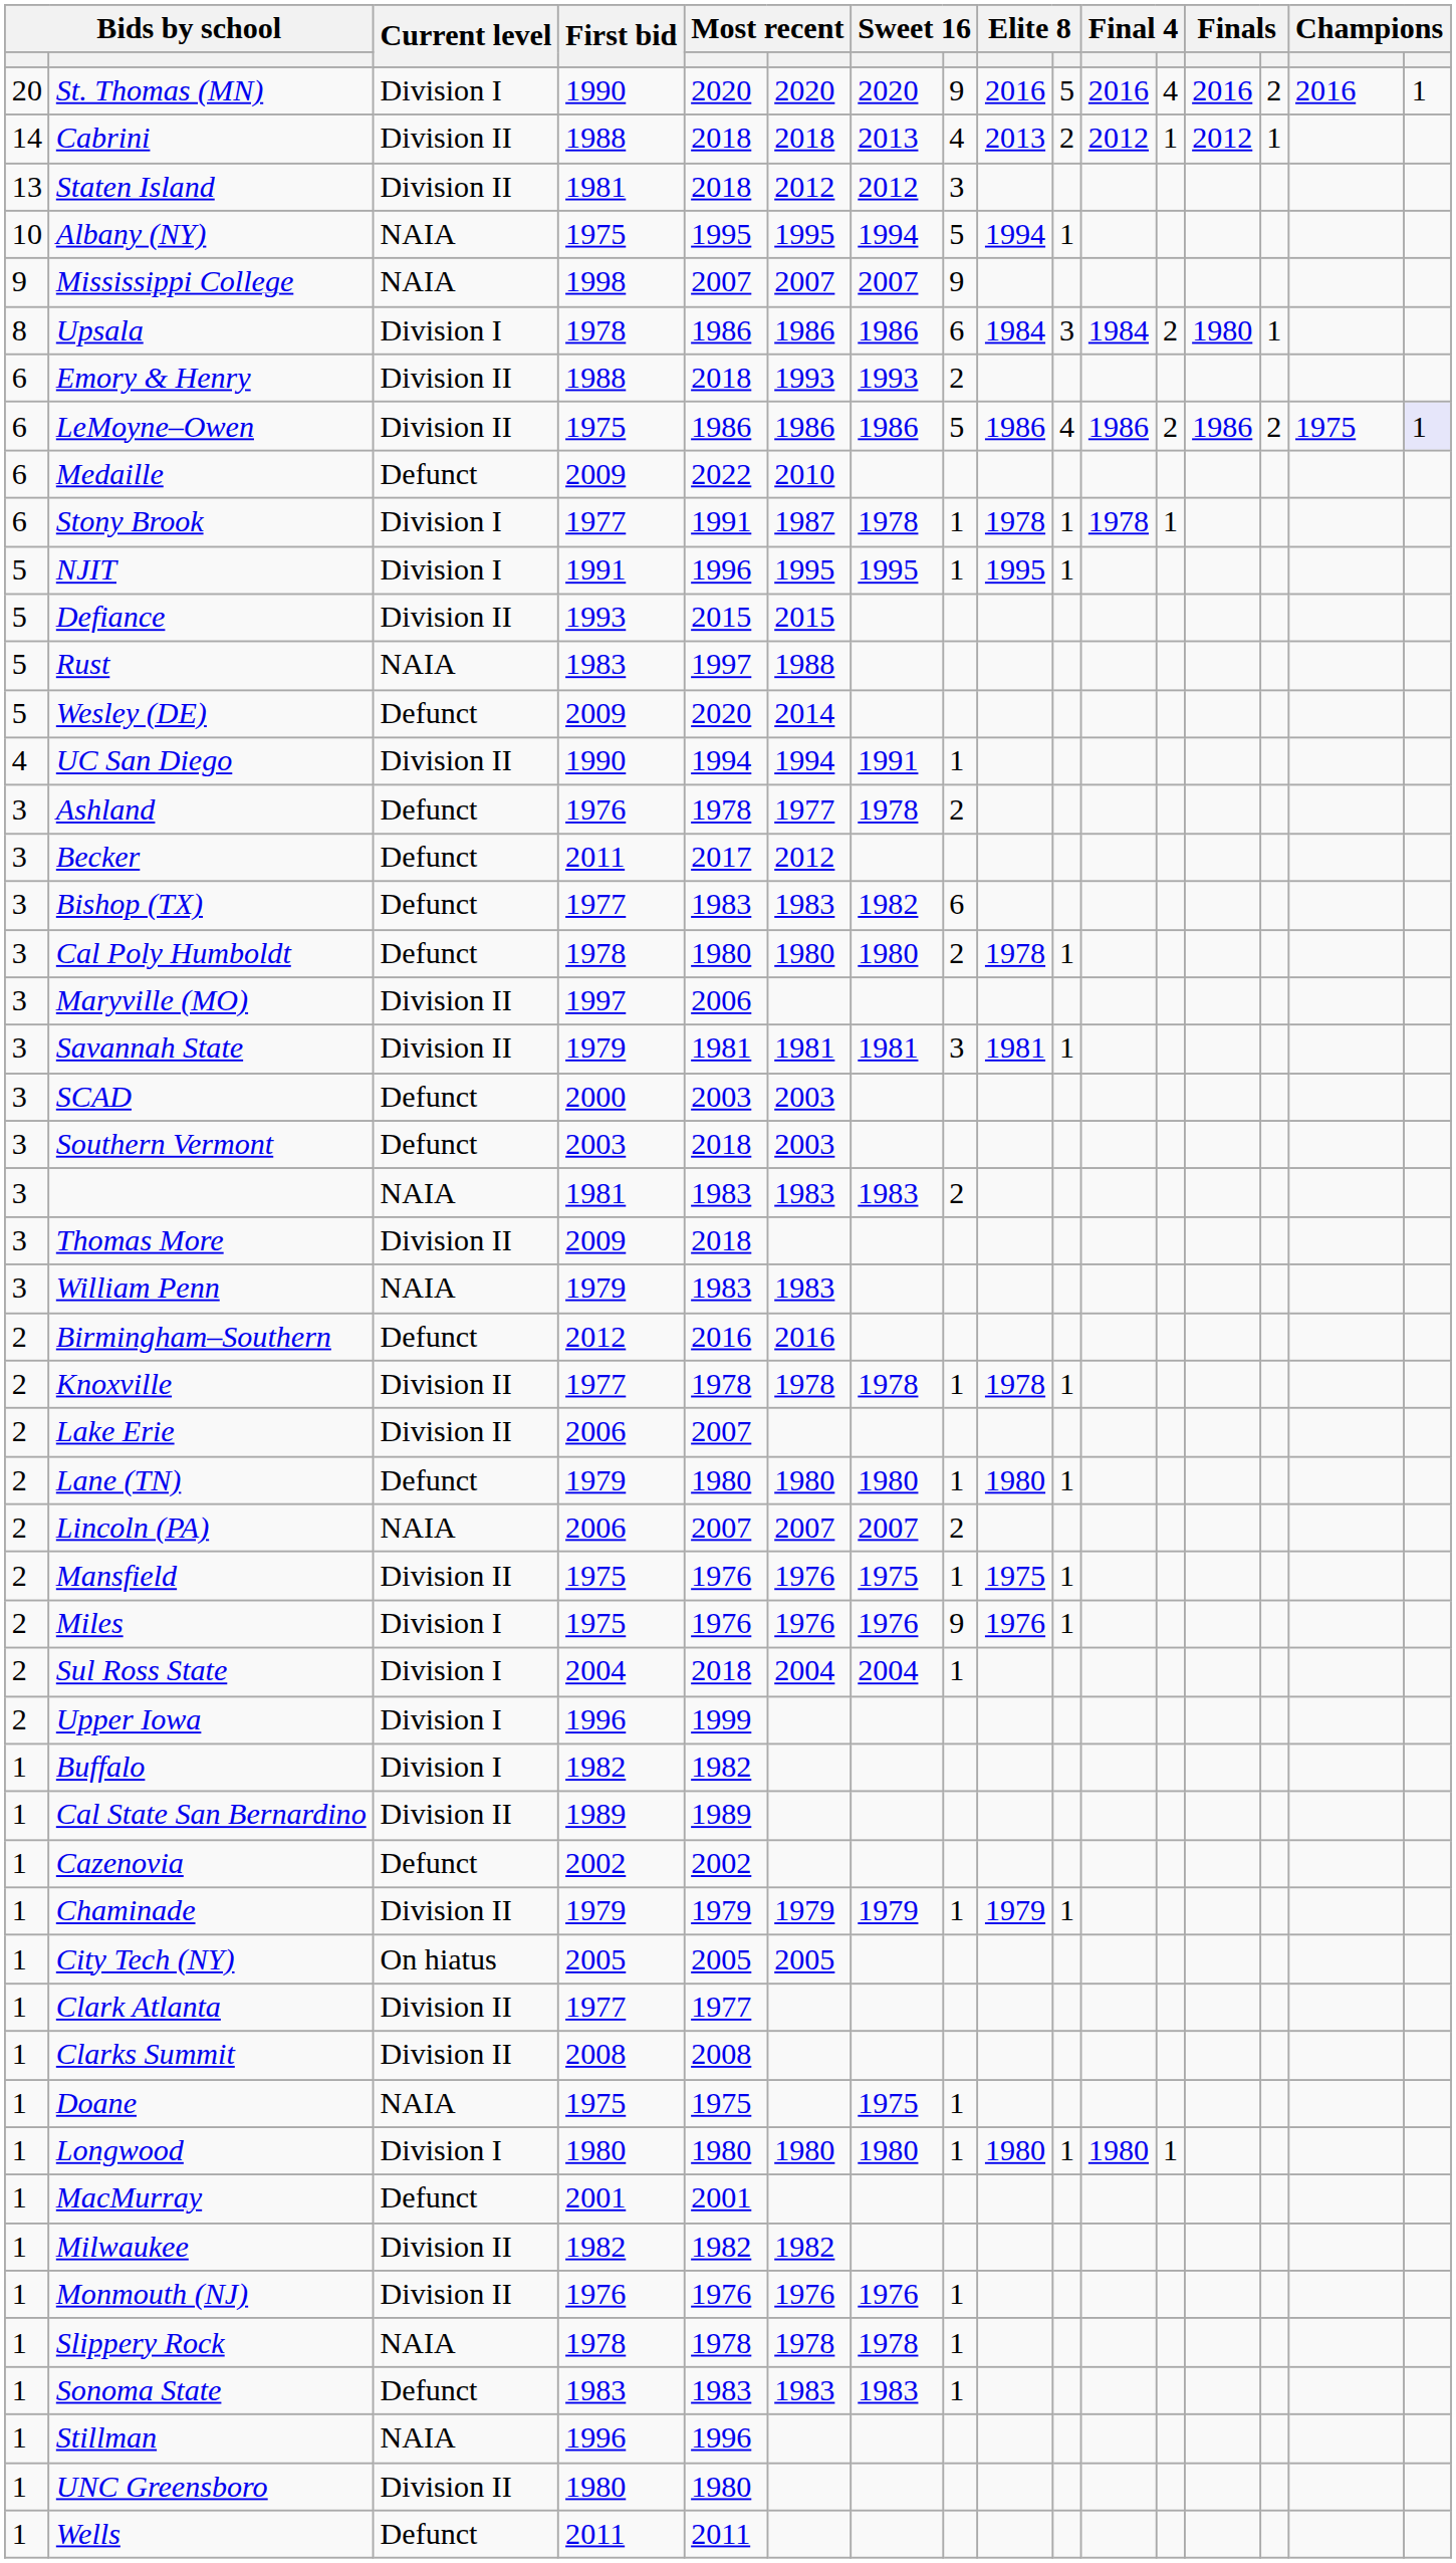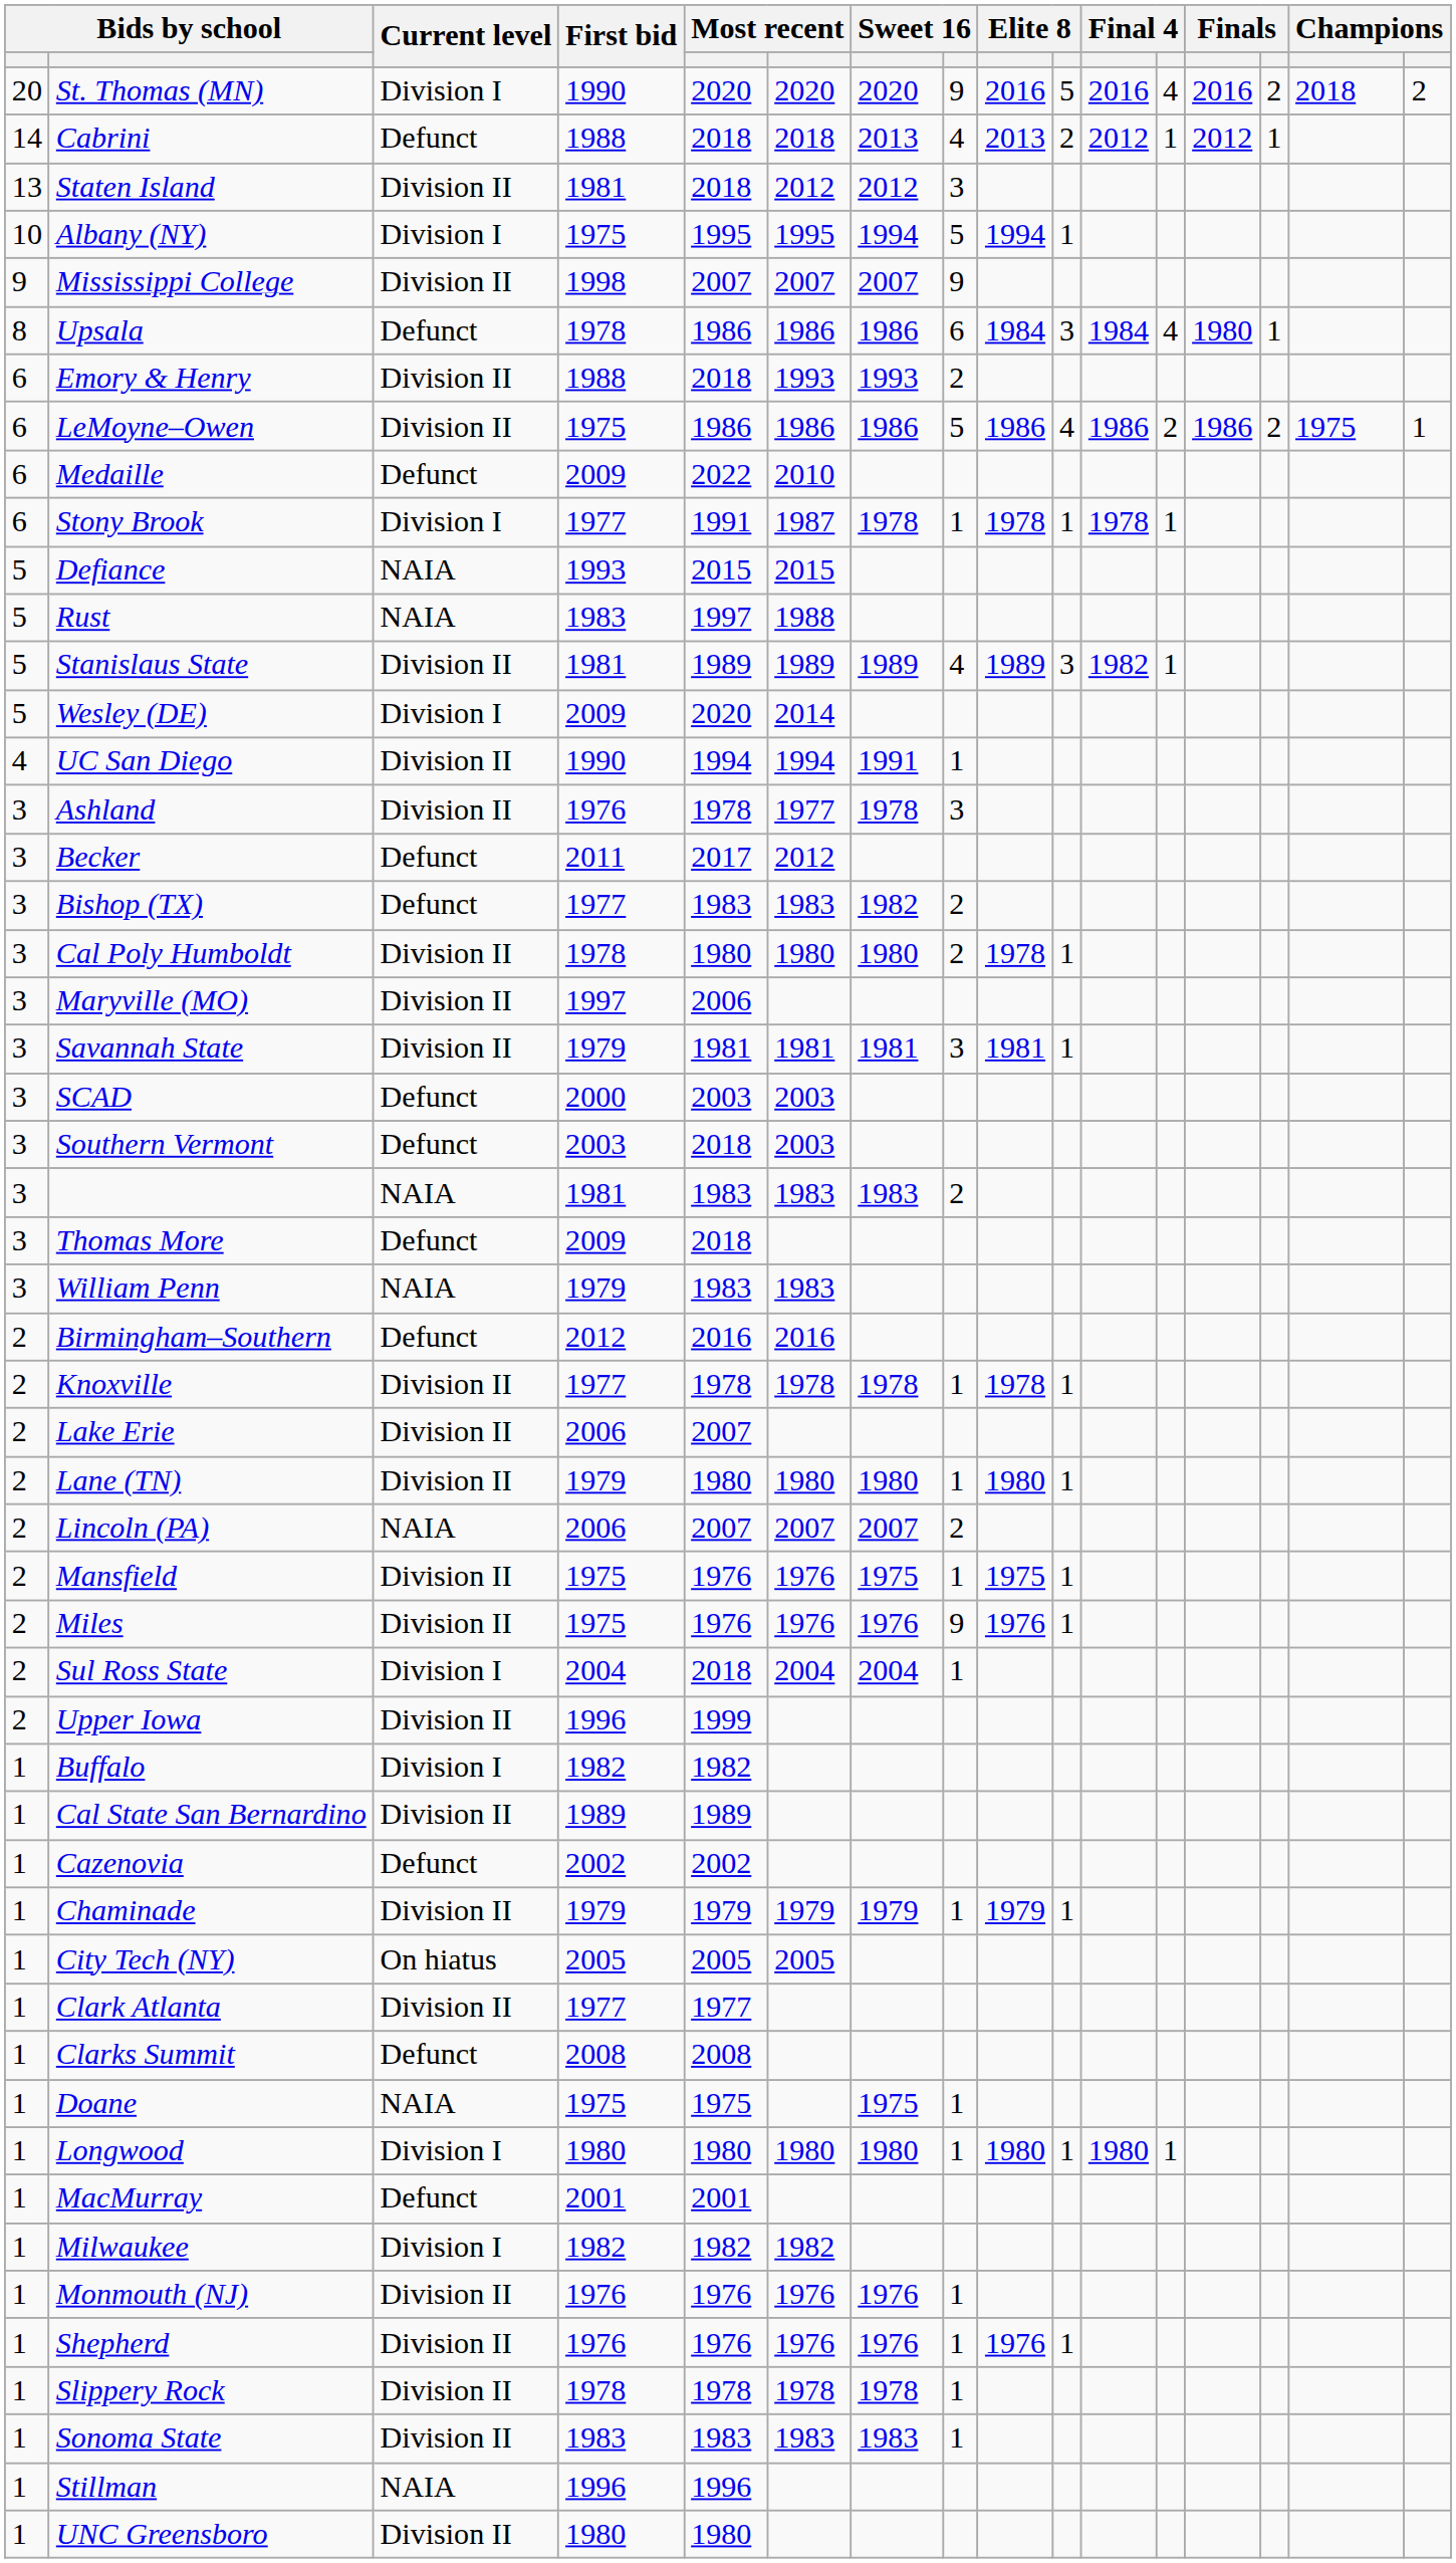St. Thomas (MN) | column 15: 2016 -> 2018
St. Thomas (MN) | column 16: 1 -> 2
Cabrini | Current level: Division II -> Defunct
Albany (NY) | Current level: NAIA -> Division I
Mississippi College | Current level: NAIA -> Division II
Upsala | Current level: Division I -> Defunct
Upsala | column 12: 2 -> 4
LeMoyne–Owen | column 16: lavender background -> no background
- row: 5 | NJIT | Division I | 1991 | 1996 | 1995 | 1995 | 1 | 1995 | 1
Defiance | Current level: Division II -> NAIA
+ row: 5 | Stanislaus State | Division II | 1981 | 1989 | 1989 | 1989 | 4 | 1989 | 3 | 1982 | 1
Wesley (DE) | Current level: Defunct -> Division I
Ashland | Current level: Defunct -> Division II
Ashland | column 8: 2 -> 3
Bishop (TX) | column 8: 6 -> 2
Cal Poly Humboldt | Current level: Defunct -> Division II
Thomas More | Current level: Division II -> Defunct
Lane (TN) | Current level: Defunct -> Division II
Miles | Current level: Division I -> Division II
Upper Iowa | Current level: Division I -> Division II
Clarks Summit | Current level: Division II -> Defunct
Milwaukee | Current level: Division II -> Division I
+ row: 1 | Shepherd | Division II | 1976 | 1976 | 1976 | 1976 | 1 | 1976 | 1
Slippery Rock | Current level: NAIA -> Division II
Sonoma State | Current level: Defunct -> Division II
- row: 1 | Wells | Defunct | 2011 | 2011
